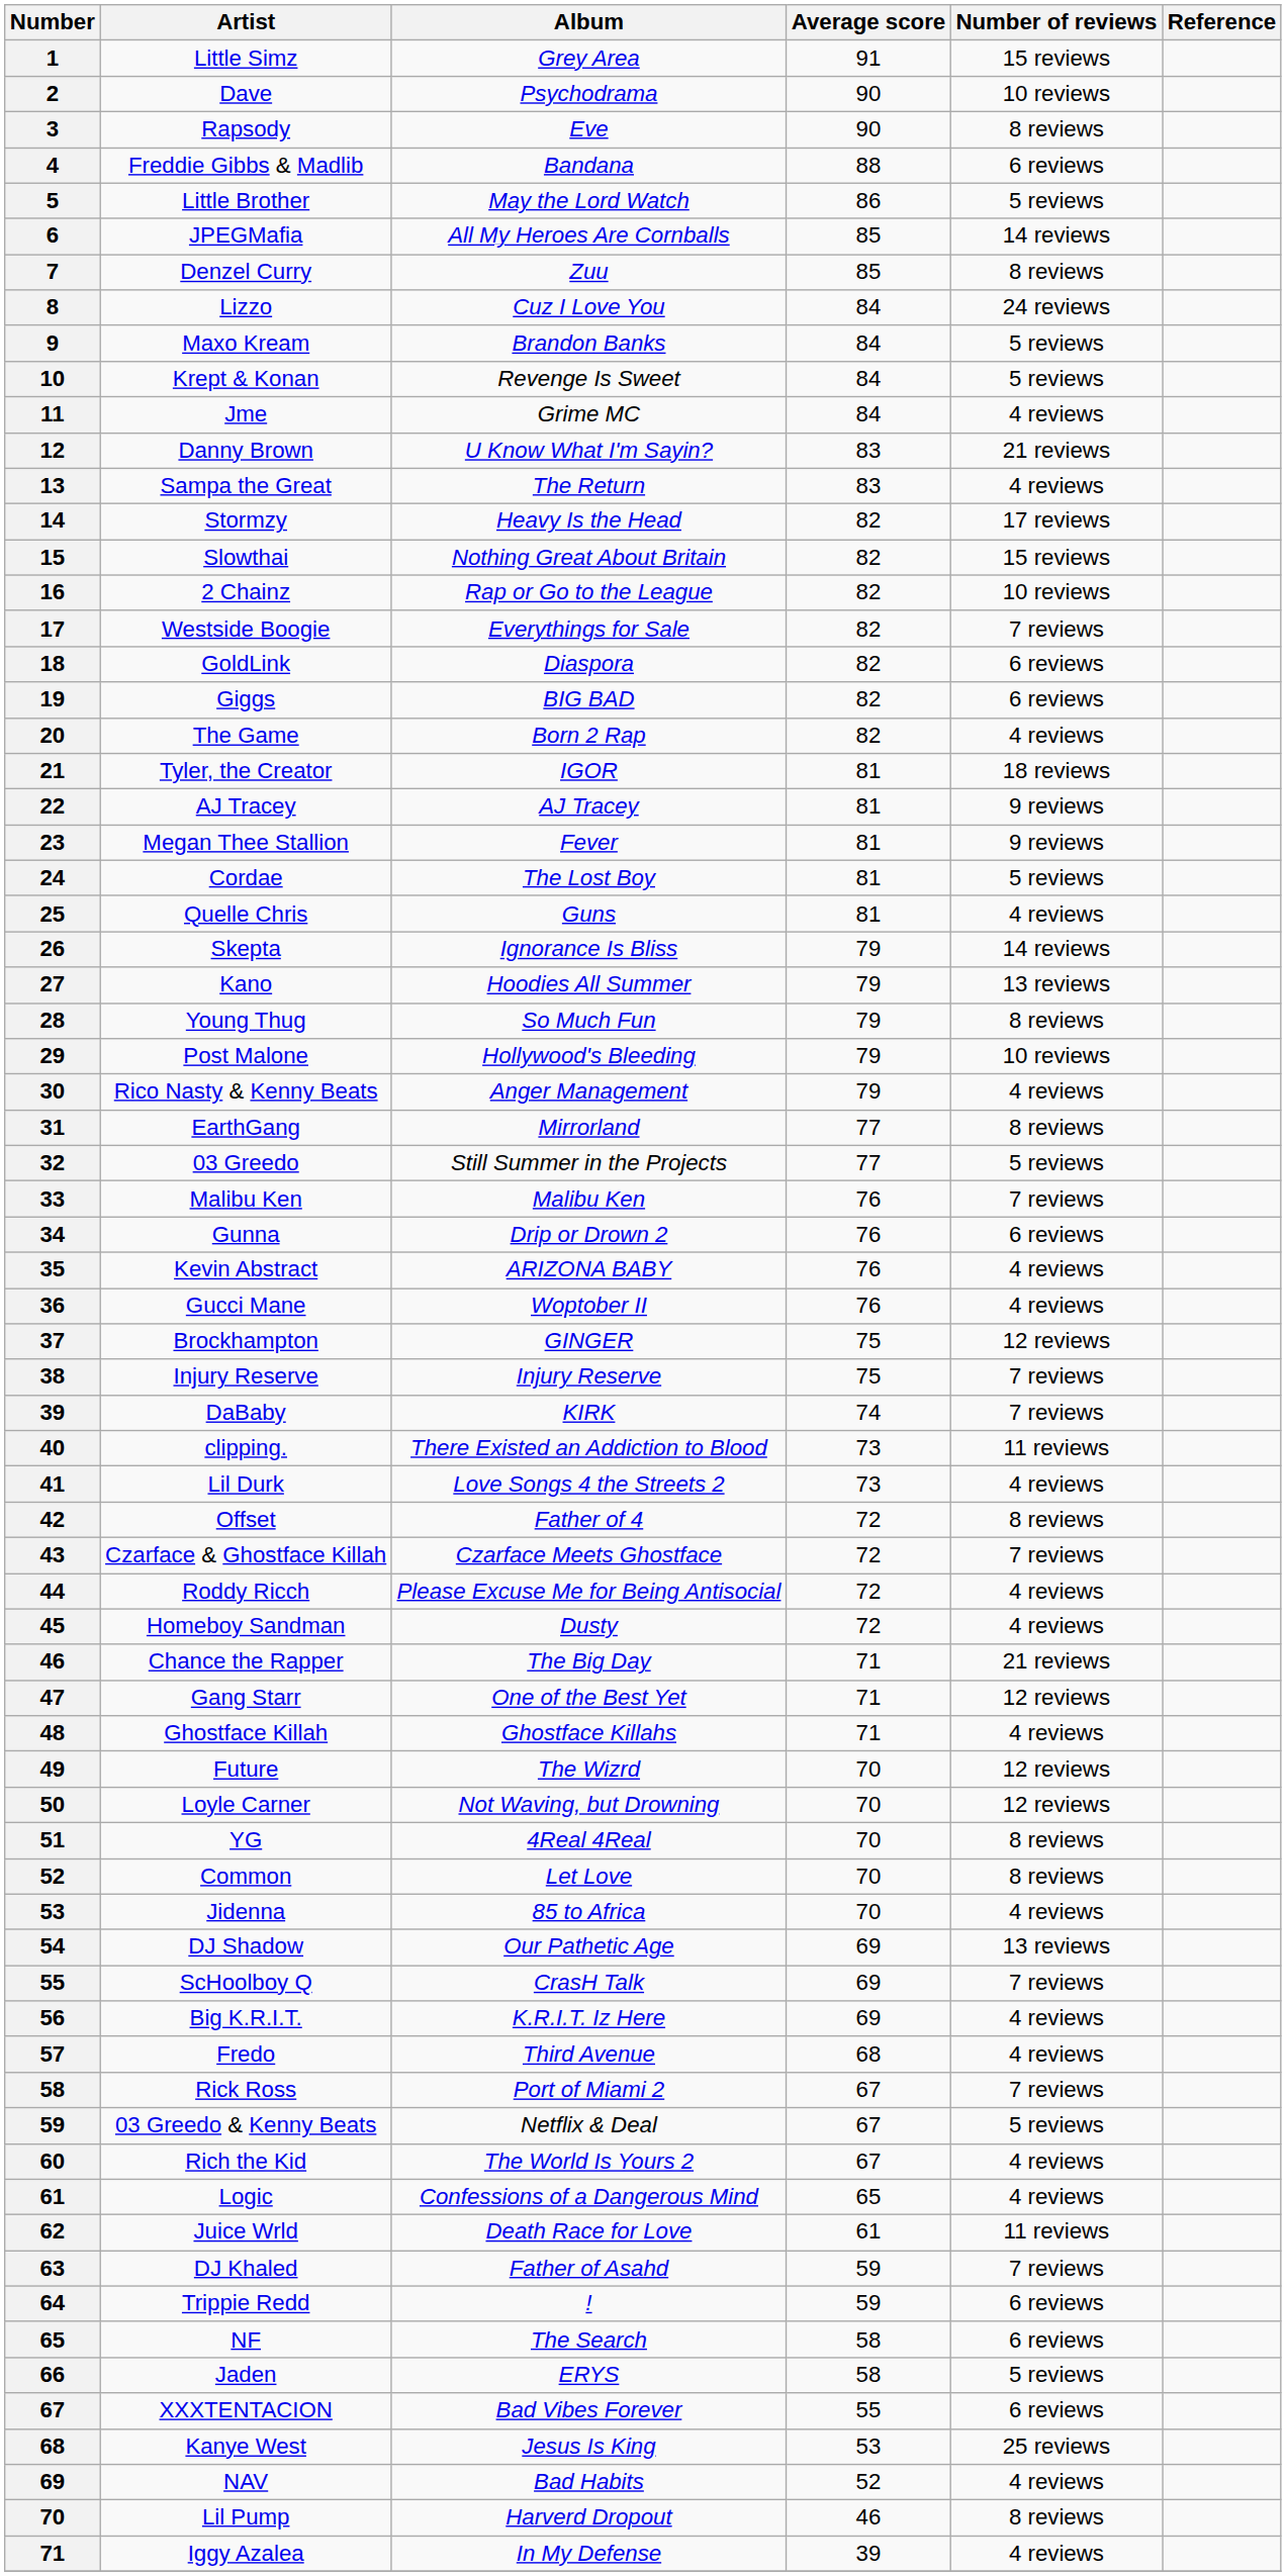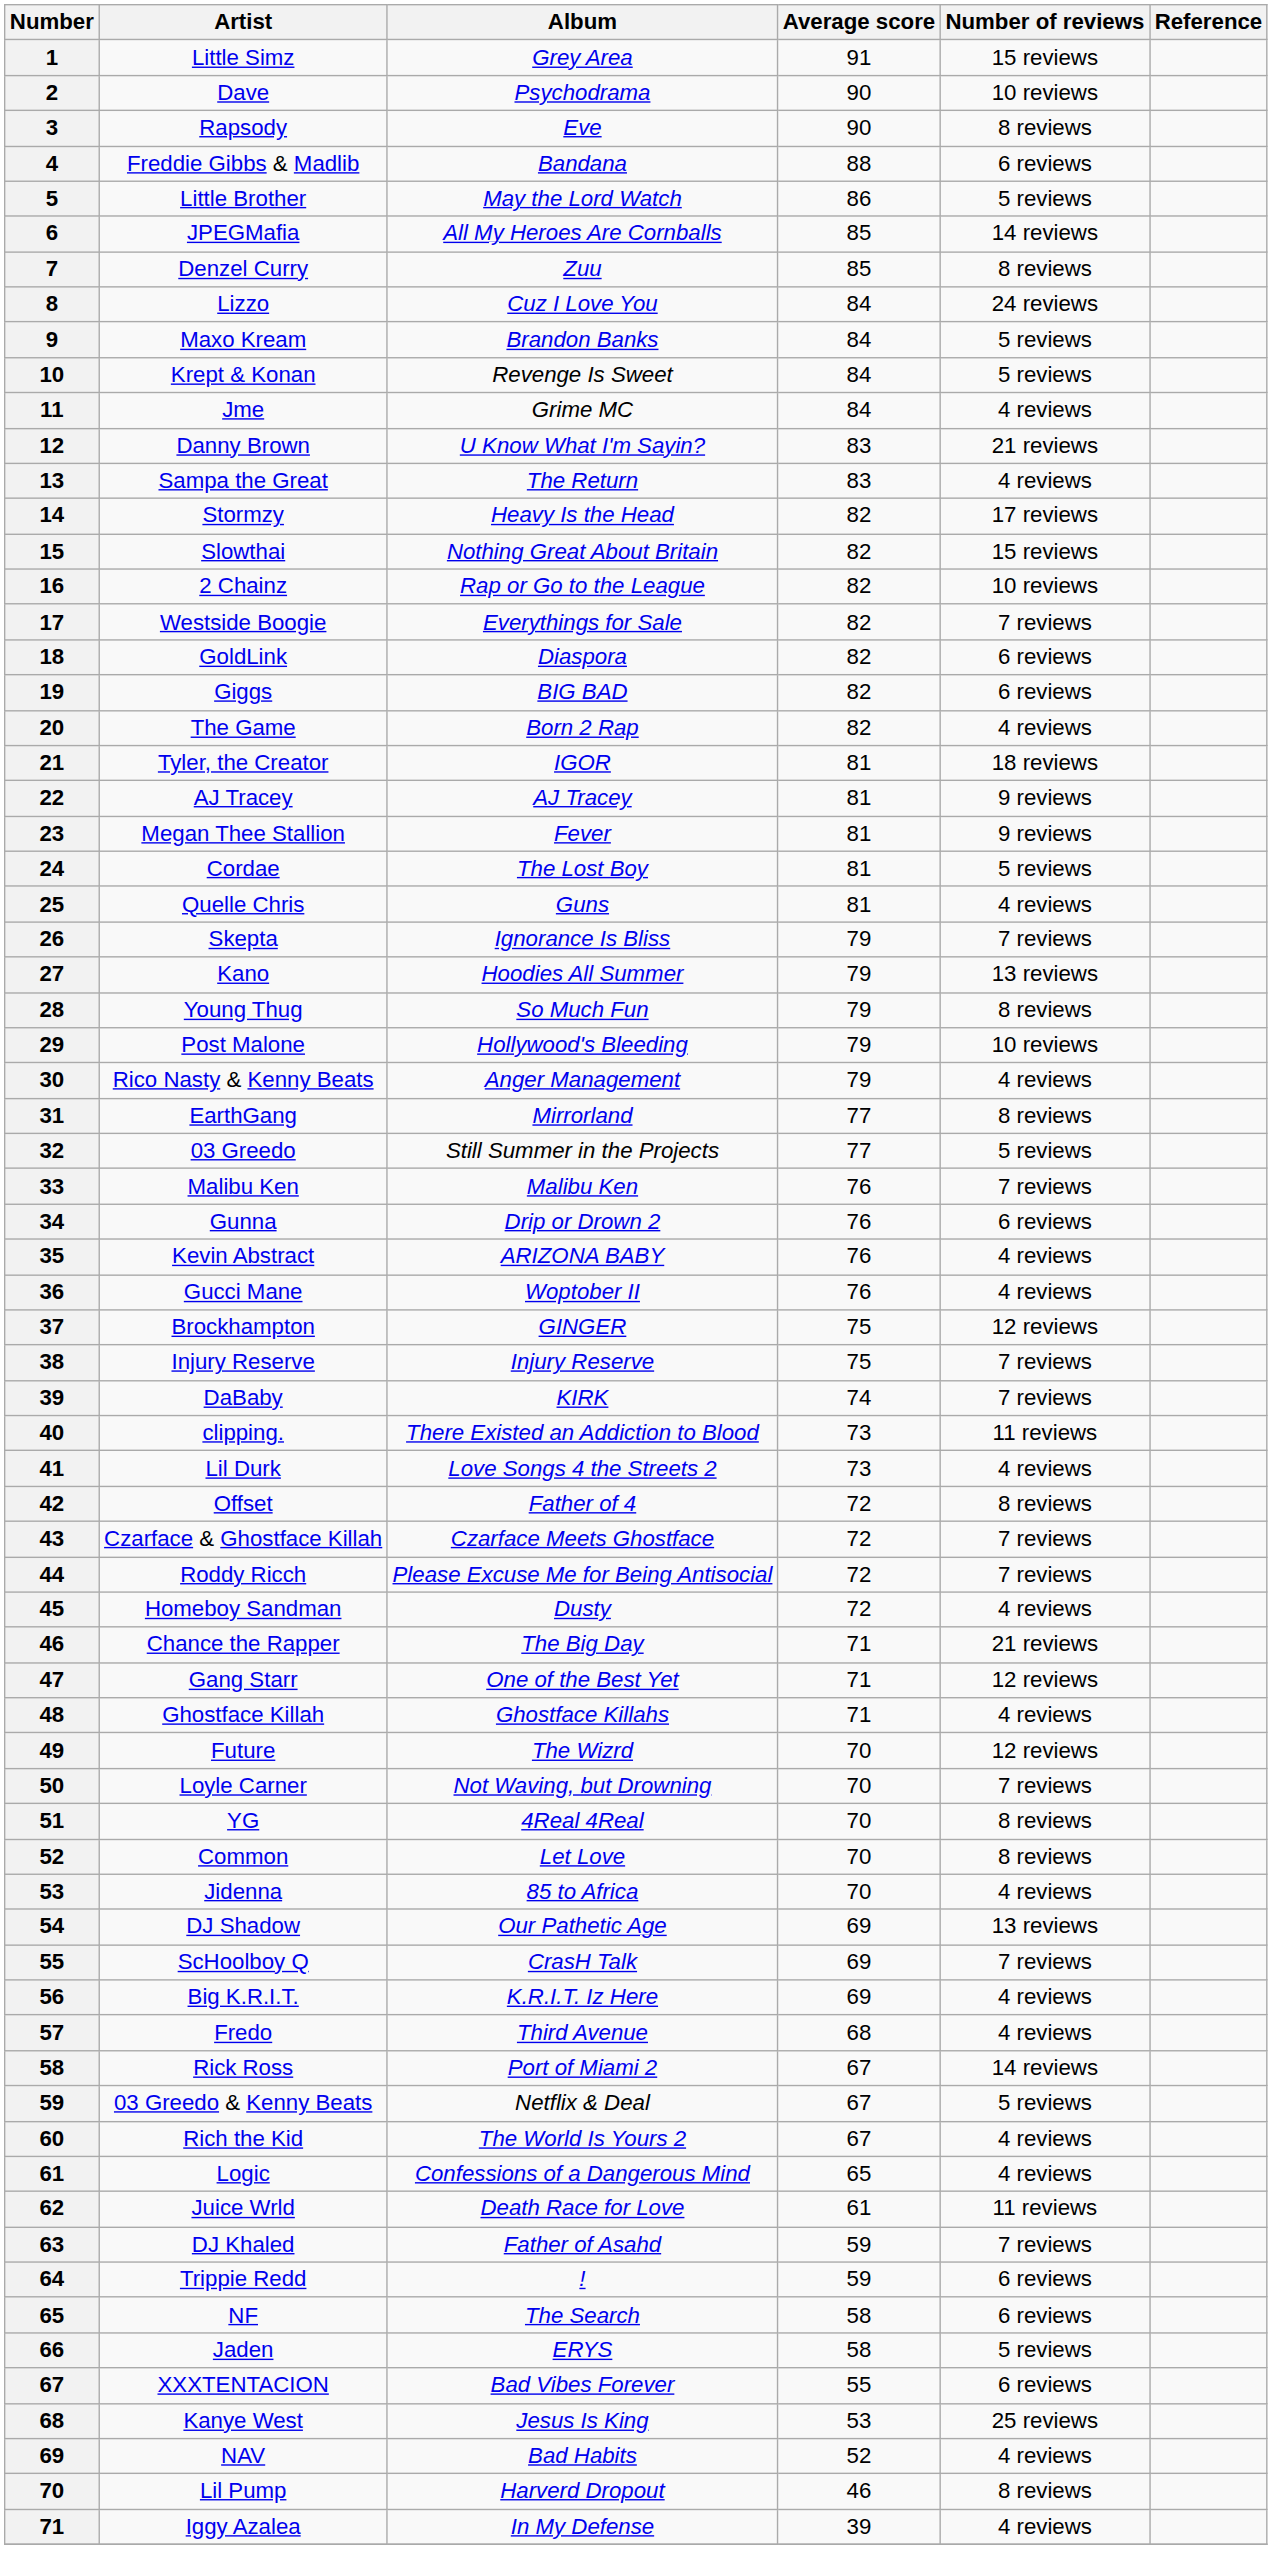Skepta | Number of reviews: 14 reviews -> 7 reviews
Roddy Ricch | Number of reviews: 4 reviews -> 7 reviews
Loyle Carner | Number of reviews: 12 reviews -> 7 reviews
Rick Ross | Number of reviews: 7 reviews -> 14 reviews
